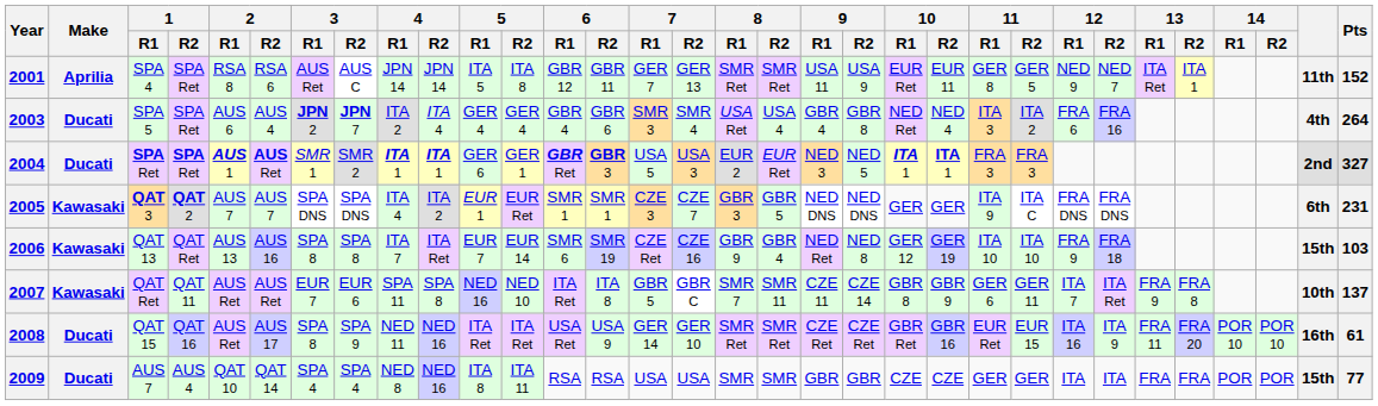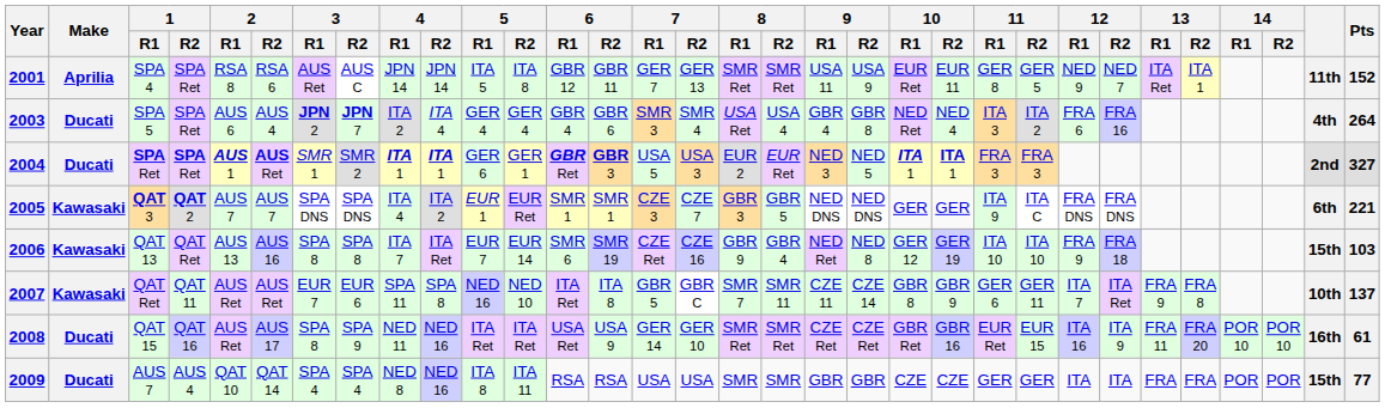2005 | Pts: 231 -> 221
